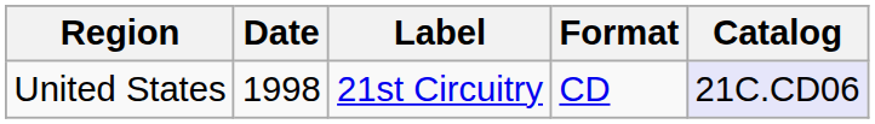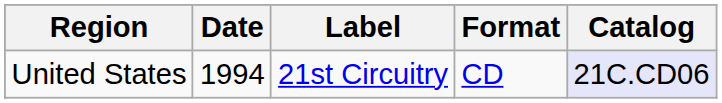United States | Date: 1998 -> 1994
